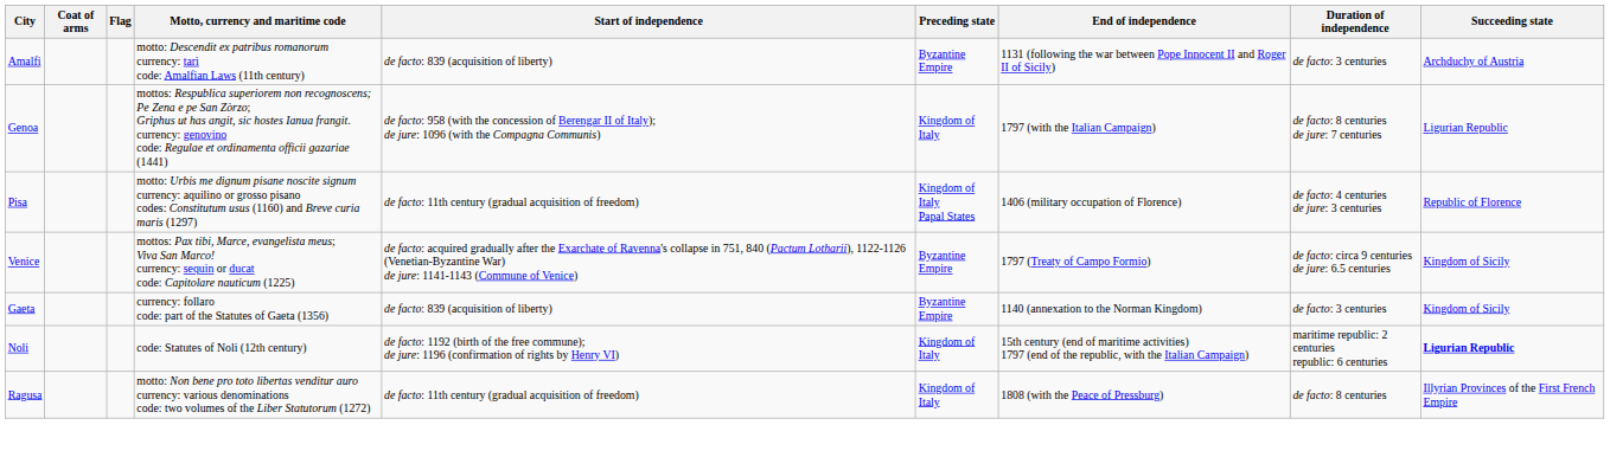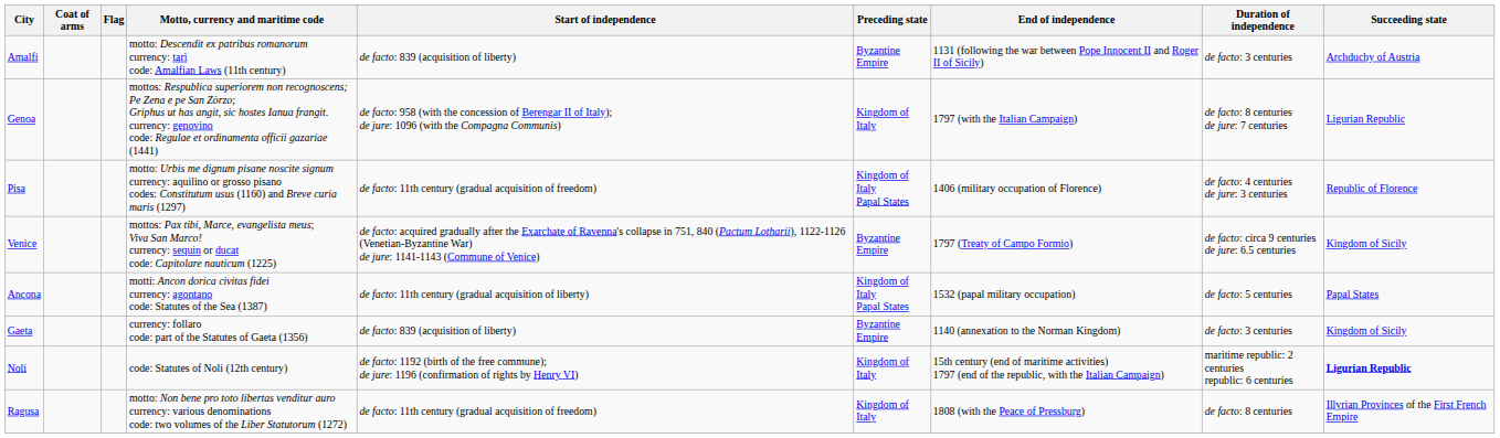+ row: Ancona | motti: Ancon dorica civitas fidei currency: agontano code: Statutes of the Sea (1387) | de facto: 11th century (gradual acquisition of liberty) | Kingdom of Italy Papal States | 1532 (papal military occupation) | de facto: 5 centuries | Papal States
